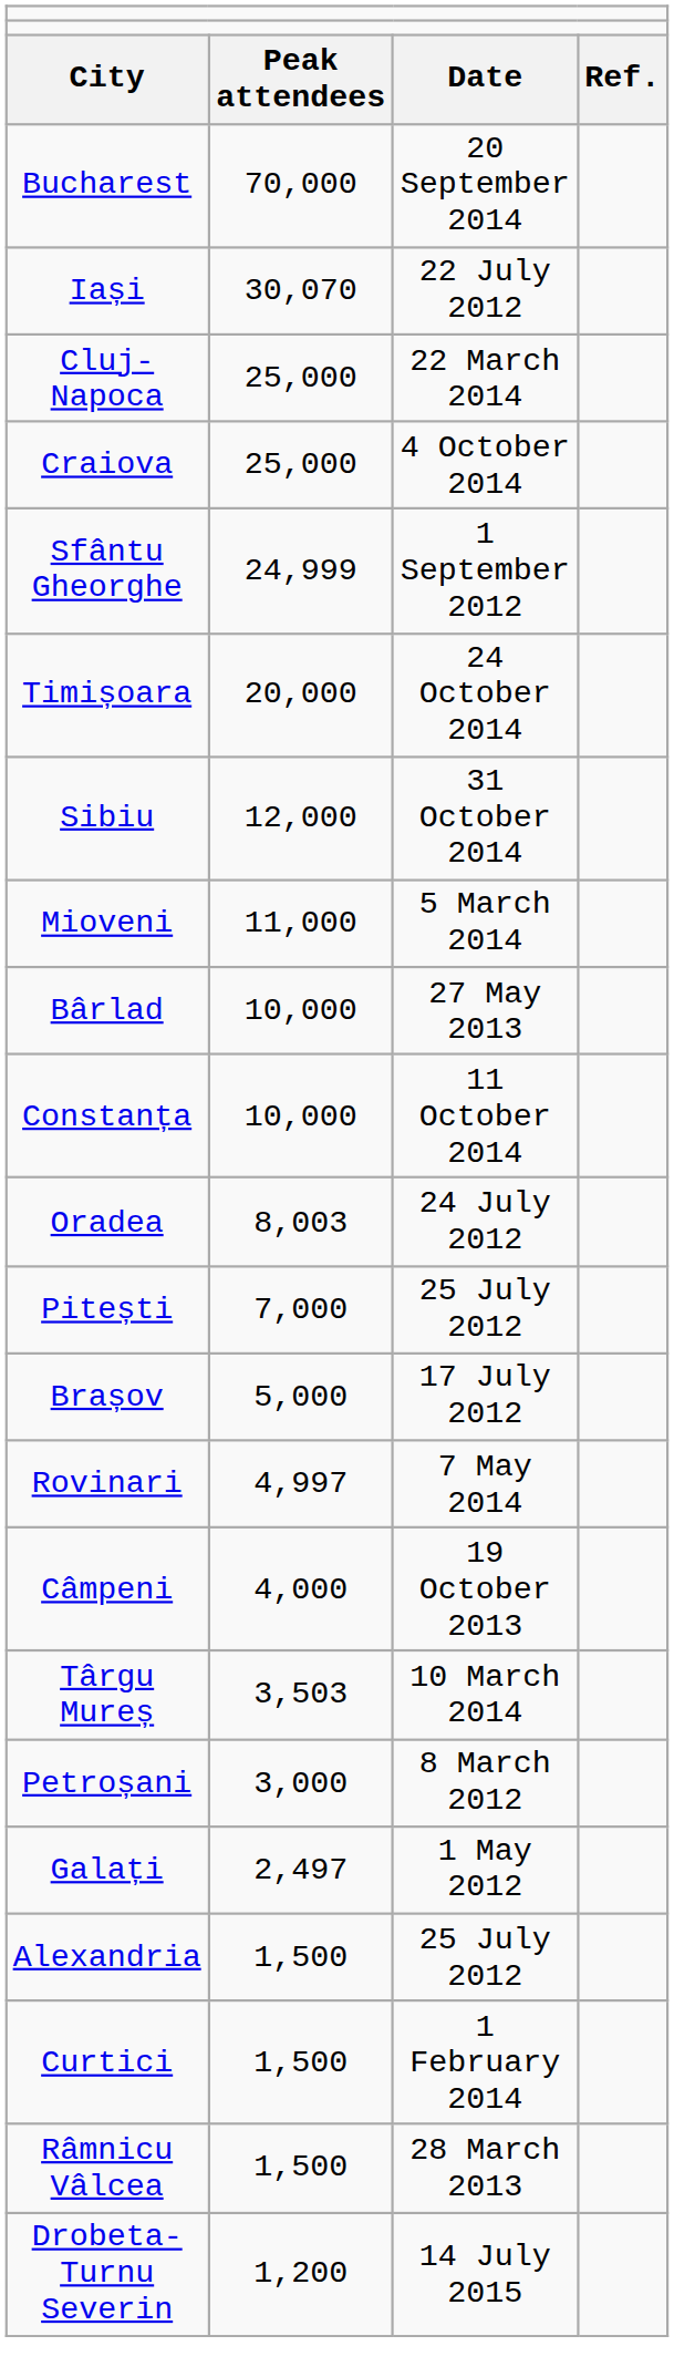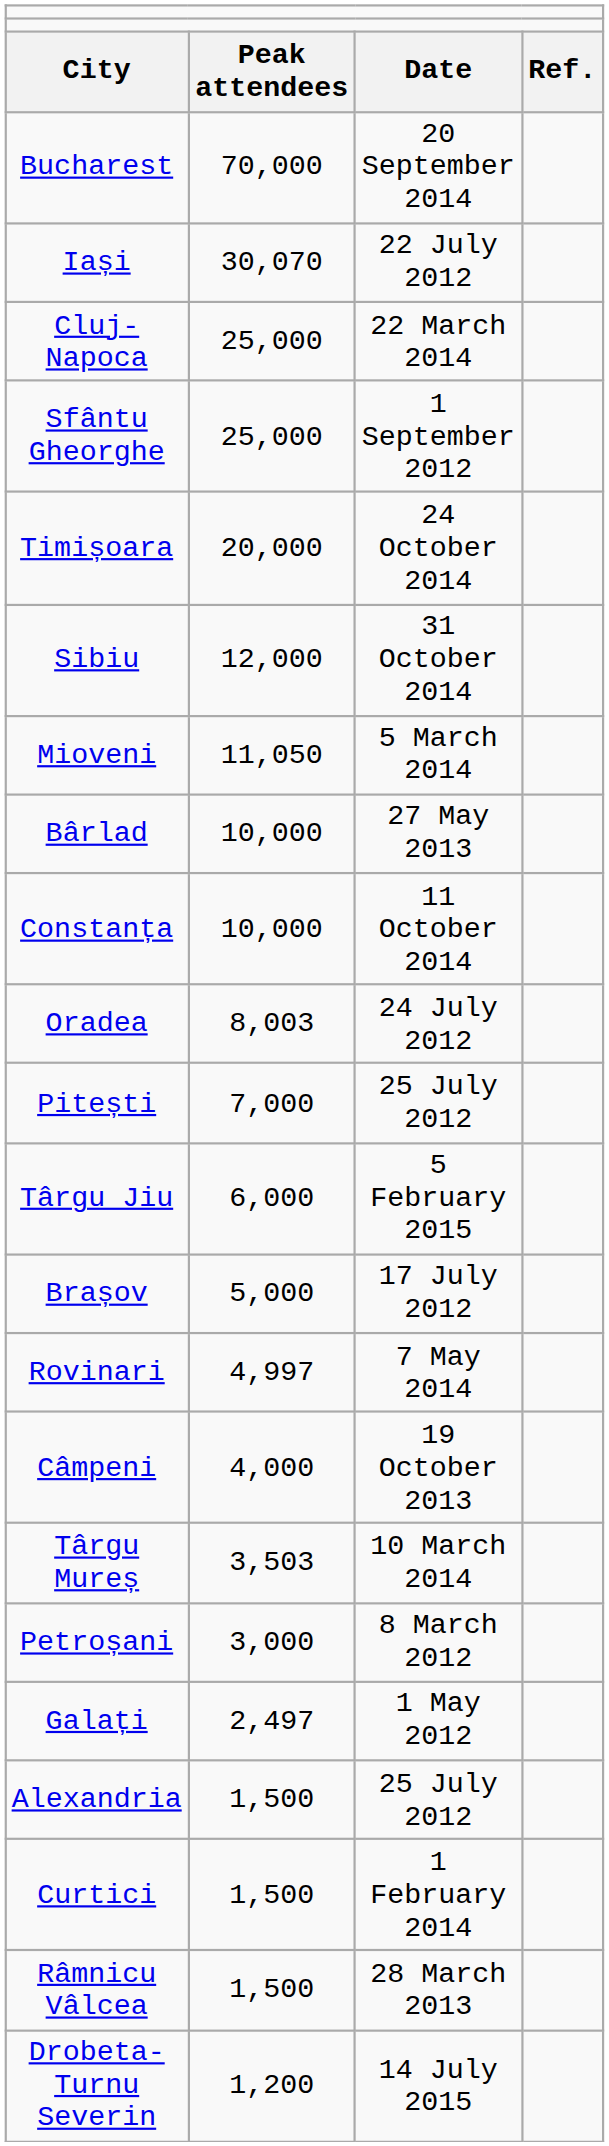- row: Craiova | 25,000 | 4 October 2014
Sfântu Gheorghe | column 2: 24,999 -> 25,000
Mioveni | column 2: 11,000 -> 11,050
+ row: Târgu Jiu | 6,000 | 5 February 2015
